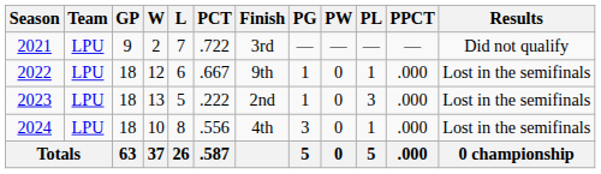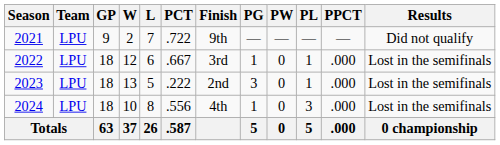2021 | Finish: 3rd -> 9th
2022 | Finish: 9th -> 3rd
2023 | PG: 1 -> 3
2023 | PL: 3 -> 1
2024 | PG: 3 -> 1
2024 | PL: 1 -> 3
